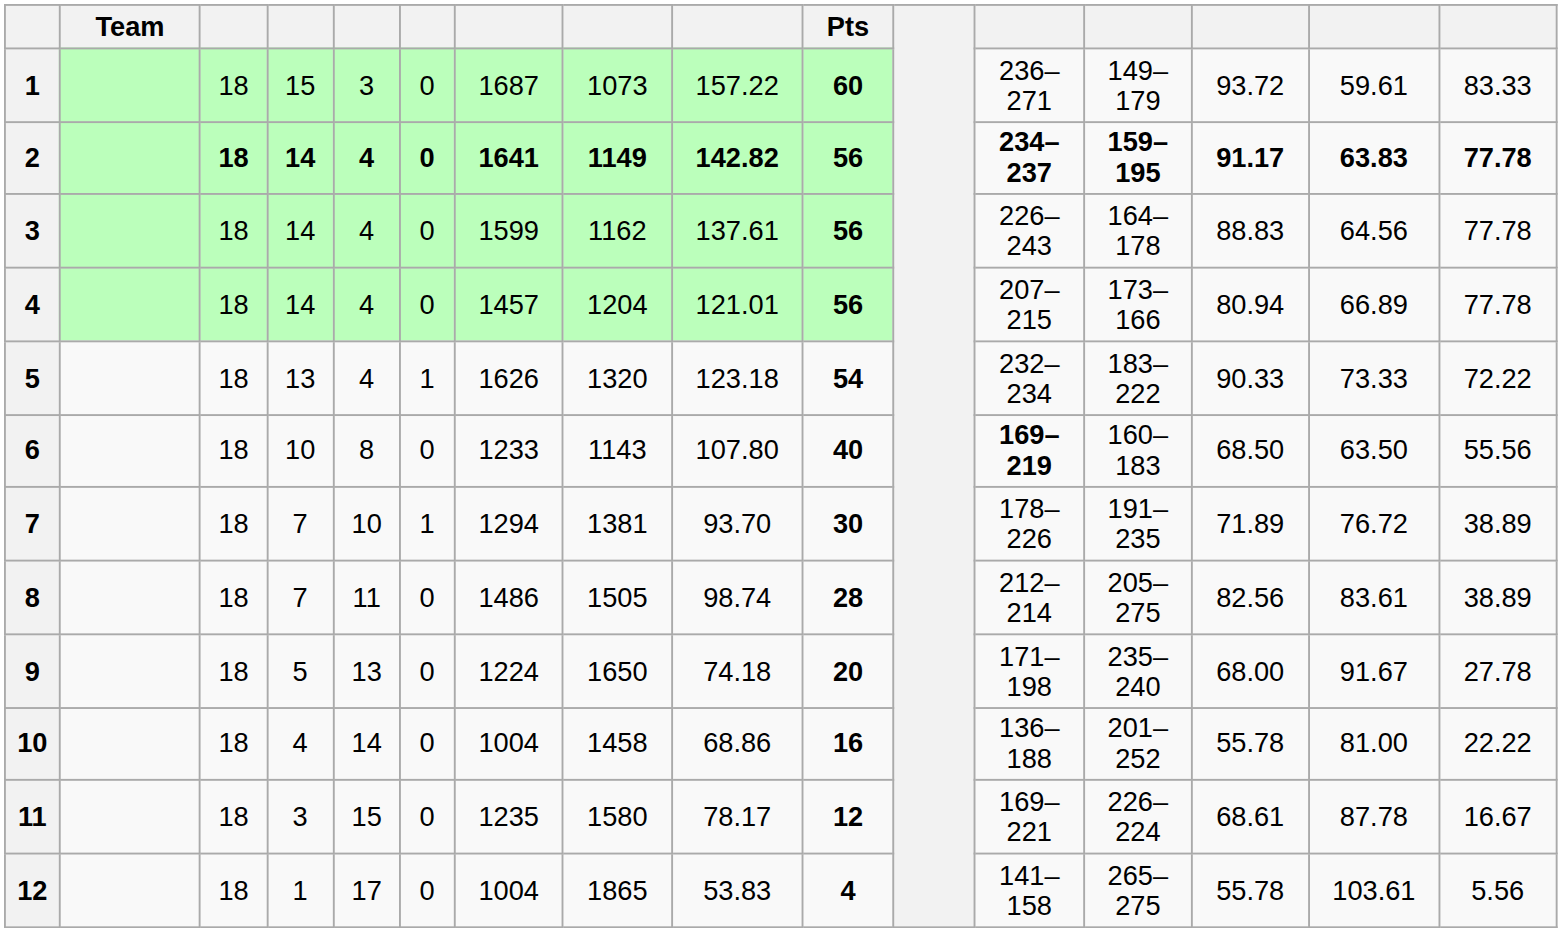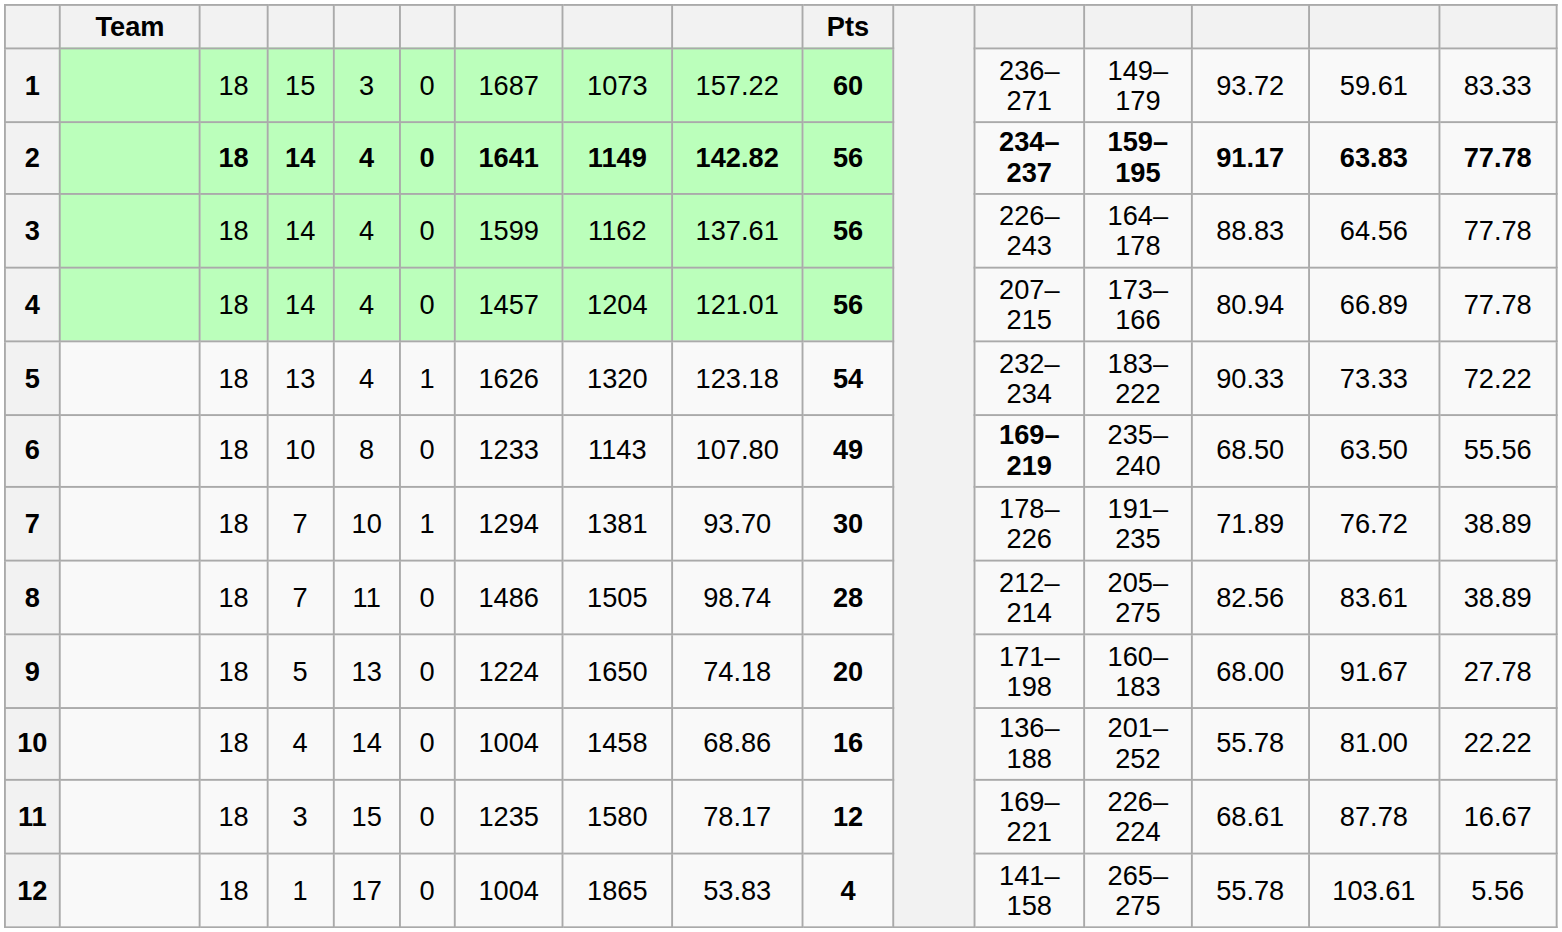6 | Pts: 40 -> 49
6 | column 13: 160–183 -> 235–240
9 | column 13: 235–240 -> 160–183
